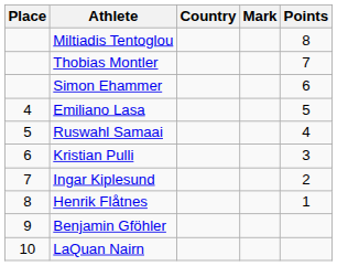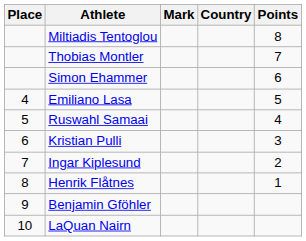columns swapped: Country <-> Mark
